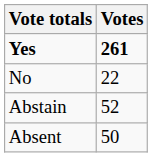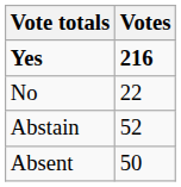Yes | Votes: 261 -> 216
